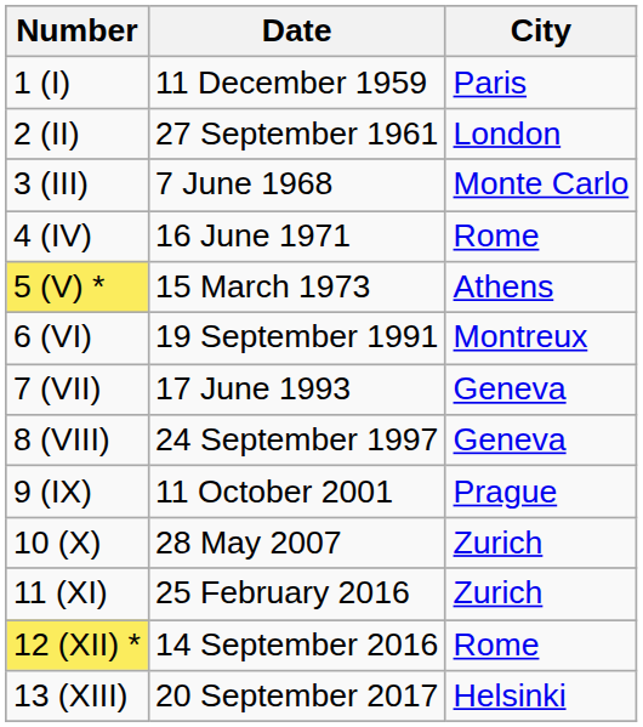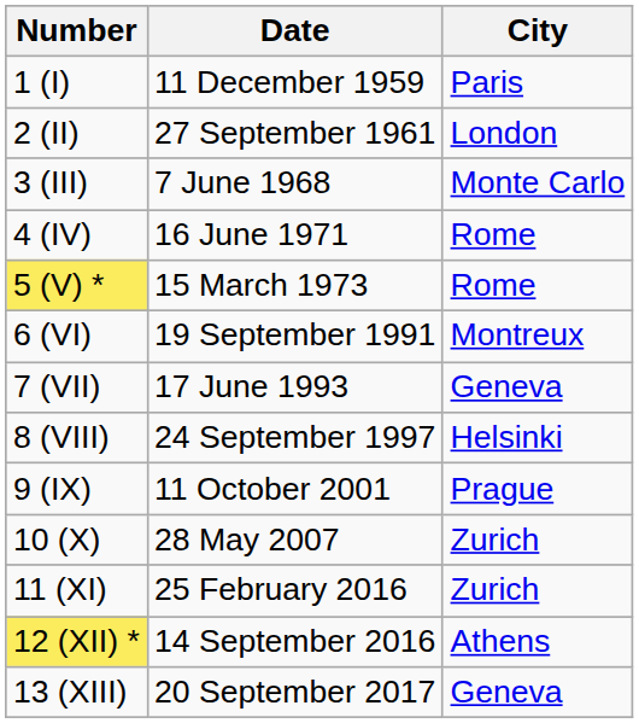5 (V) * | City: Athens -> Rome
8 (VIII) | City: Geneva -> Helsinki
12 (XII) * | City: Rome -> Athens
13 (XIII) | City: Helsinki -> Geneva
